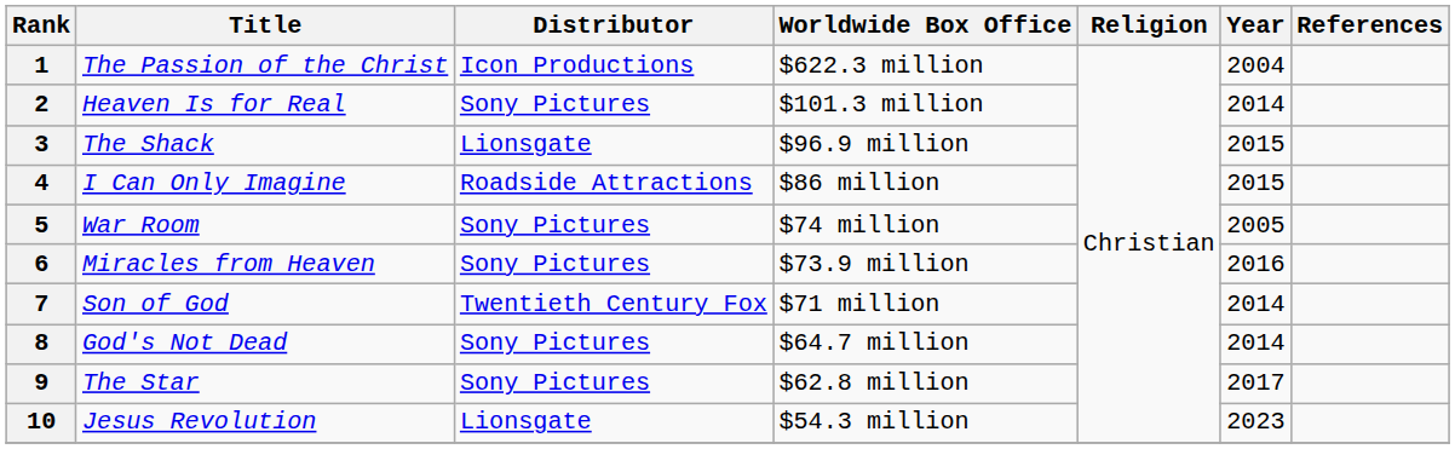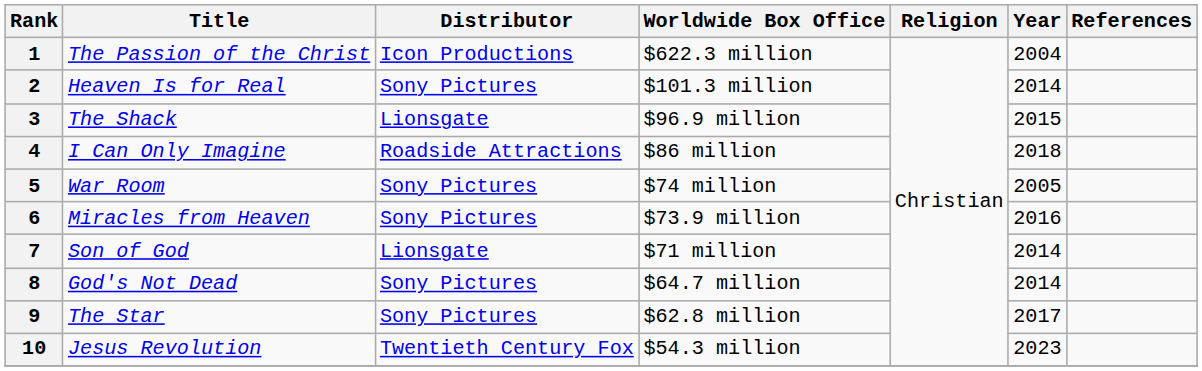4 | Year: 2015 -> 2018
7 | Distributor: Twentieth Century Fox -> Lionsgate
10 | Distributor: Lionsgate -> Twentieth Century Fox
